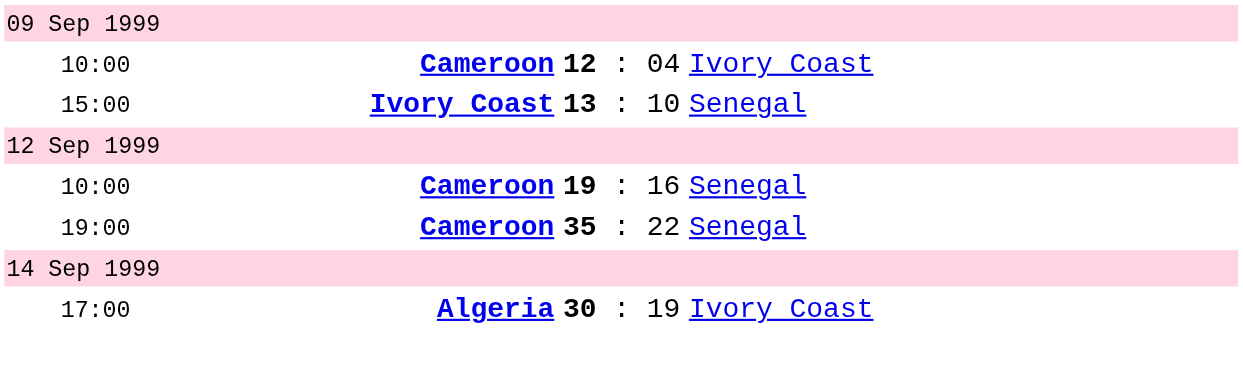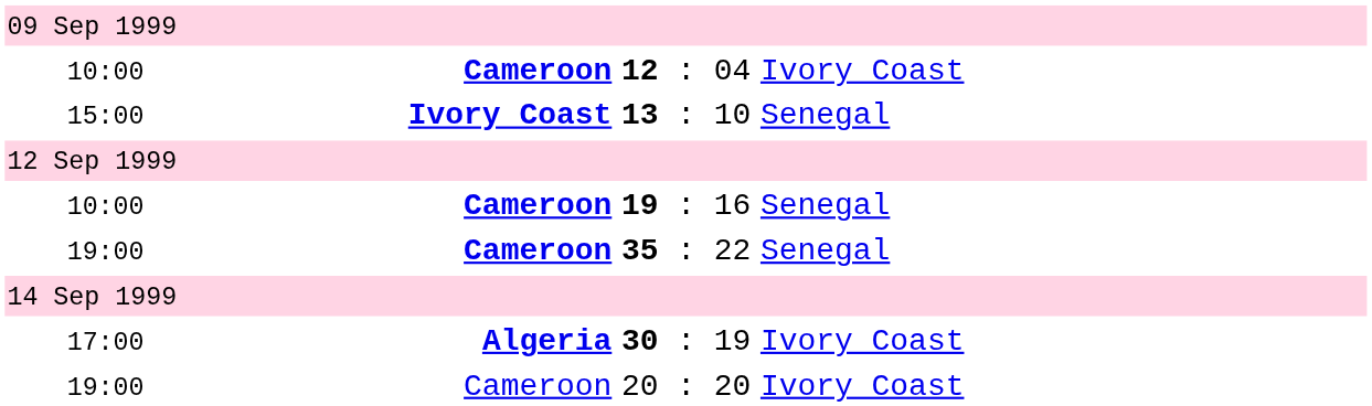+ row: 19:00 | Cameroon | 20 : 20 | Ivory Coast
